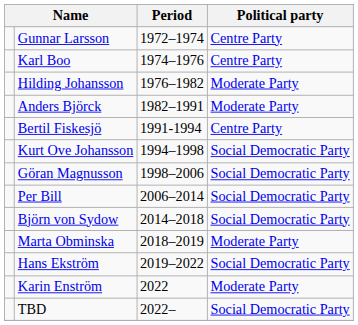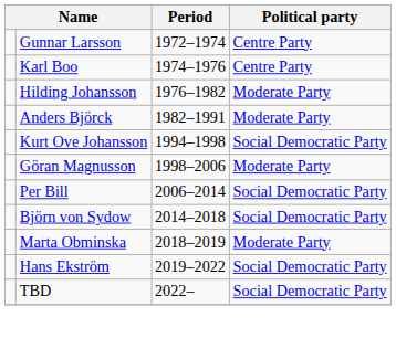- row: Bertil Fiskesjö | 1991-1994 | Centre Party
Göran Magnusson | Political party: Social Democratic Party -> Moderate Party
- row: Karin Enström | 2022 | Moderate Party
